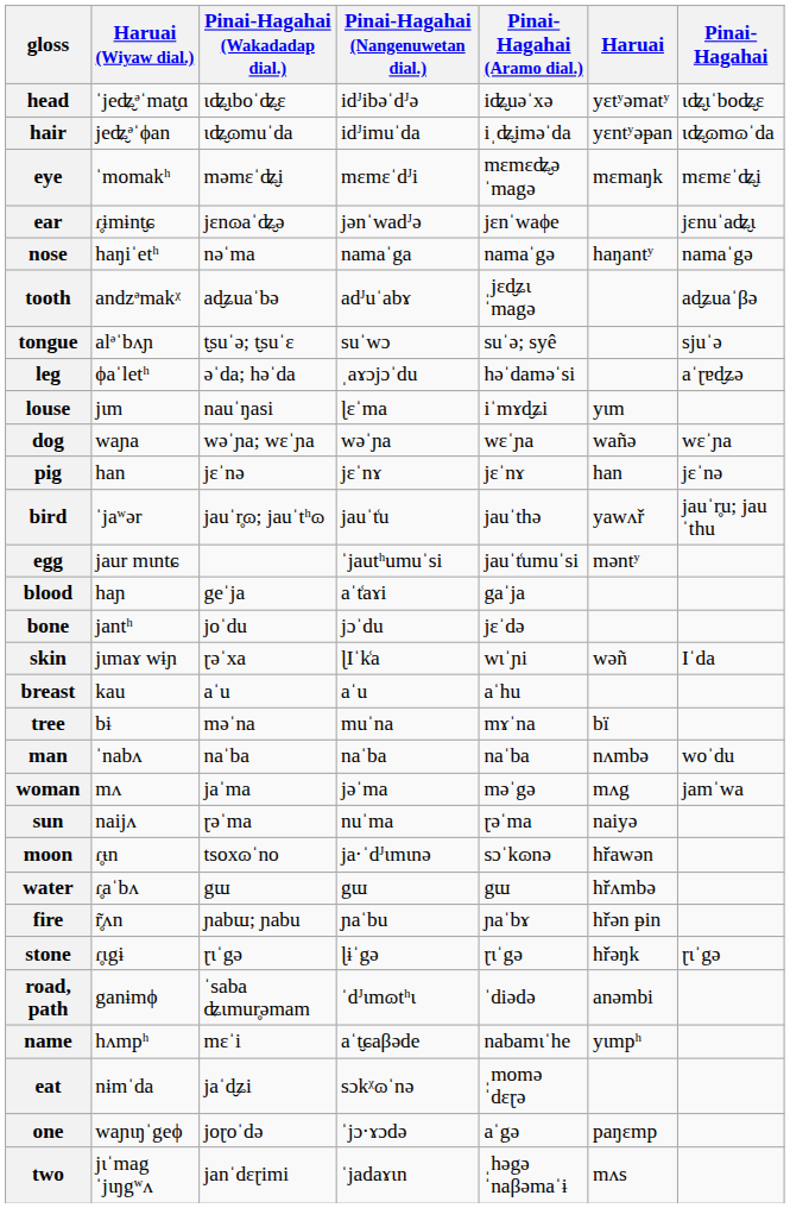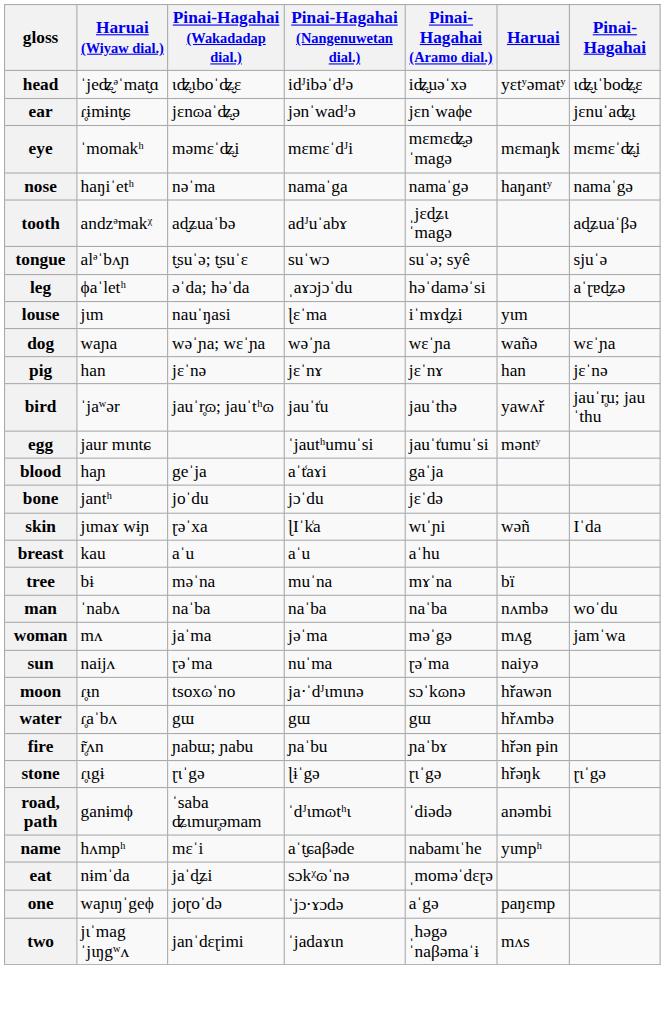- row: hair | jeʥ̮ᵊˈϕan | ɩʥ̮ɷmuˈda | idᴶimuˈda | iˌʥ̮iməˈda | yɛntʸəᵽan | ɩʥ̮ɷmɷˈda
rows swapped: ear <-> eye
